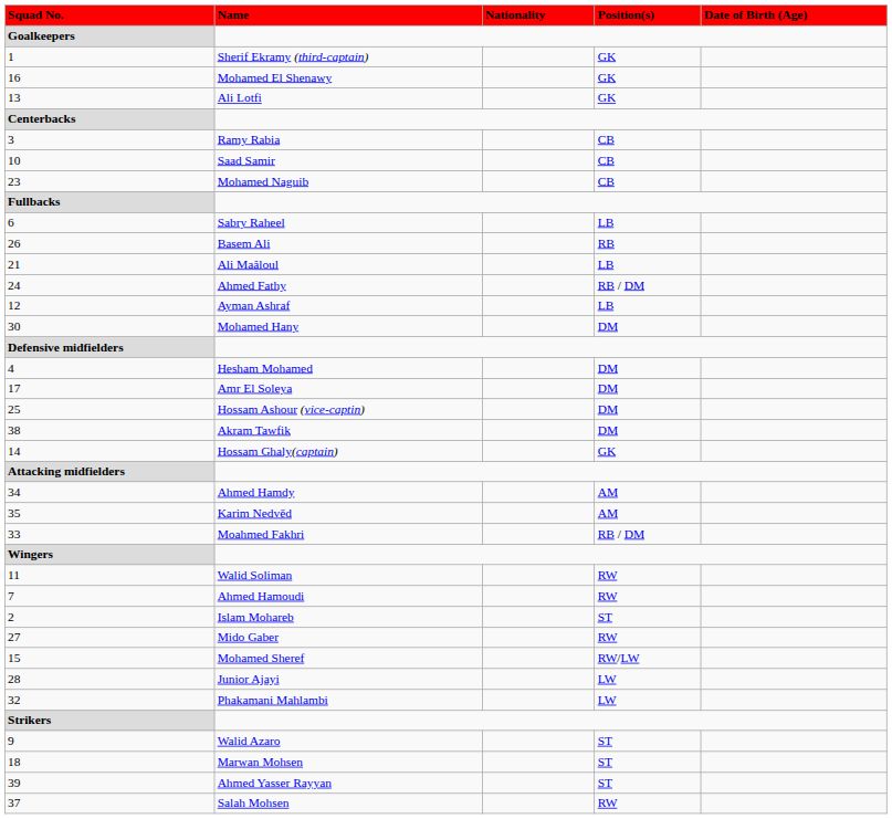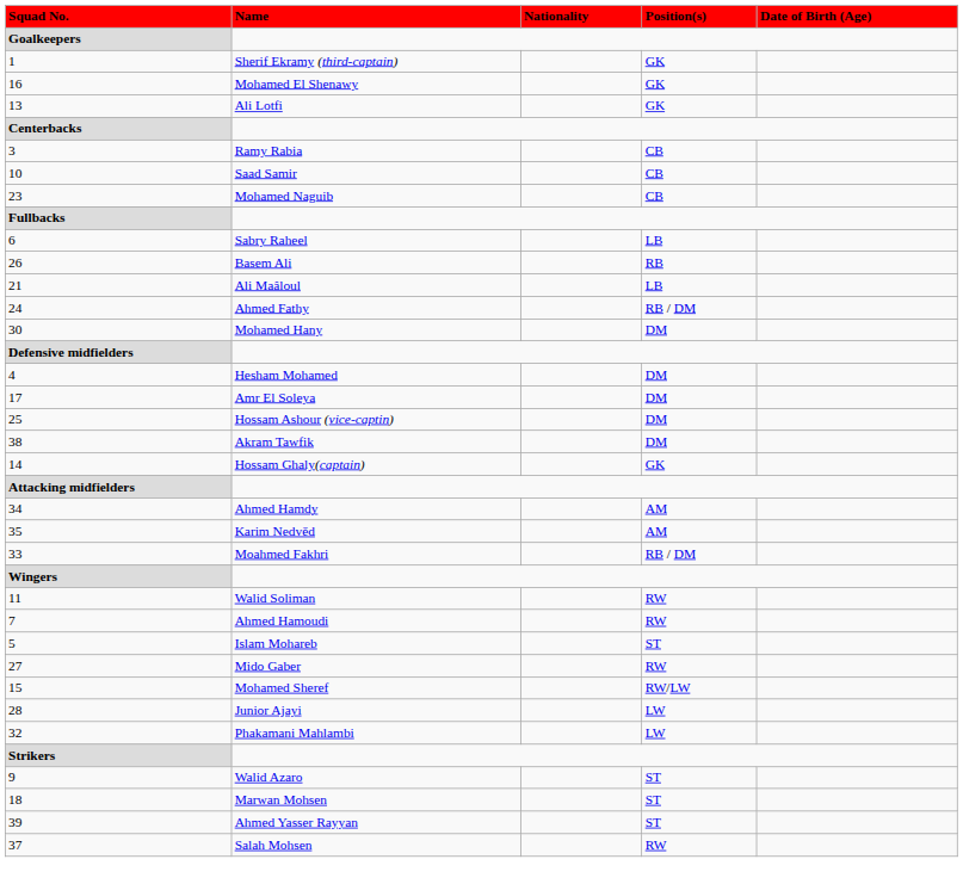- row: 12 | Ayman Ashraf | LB
Islam Mohareb | Squad No. / Goalkeepers: 2 -> 5
